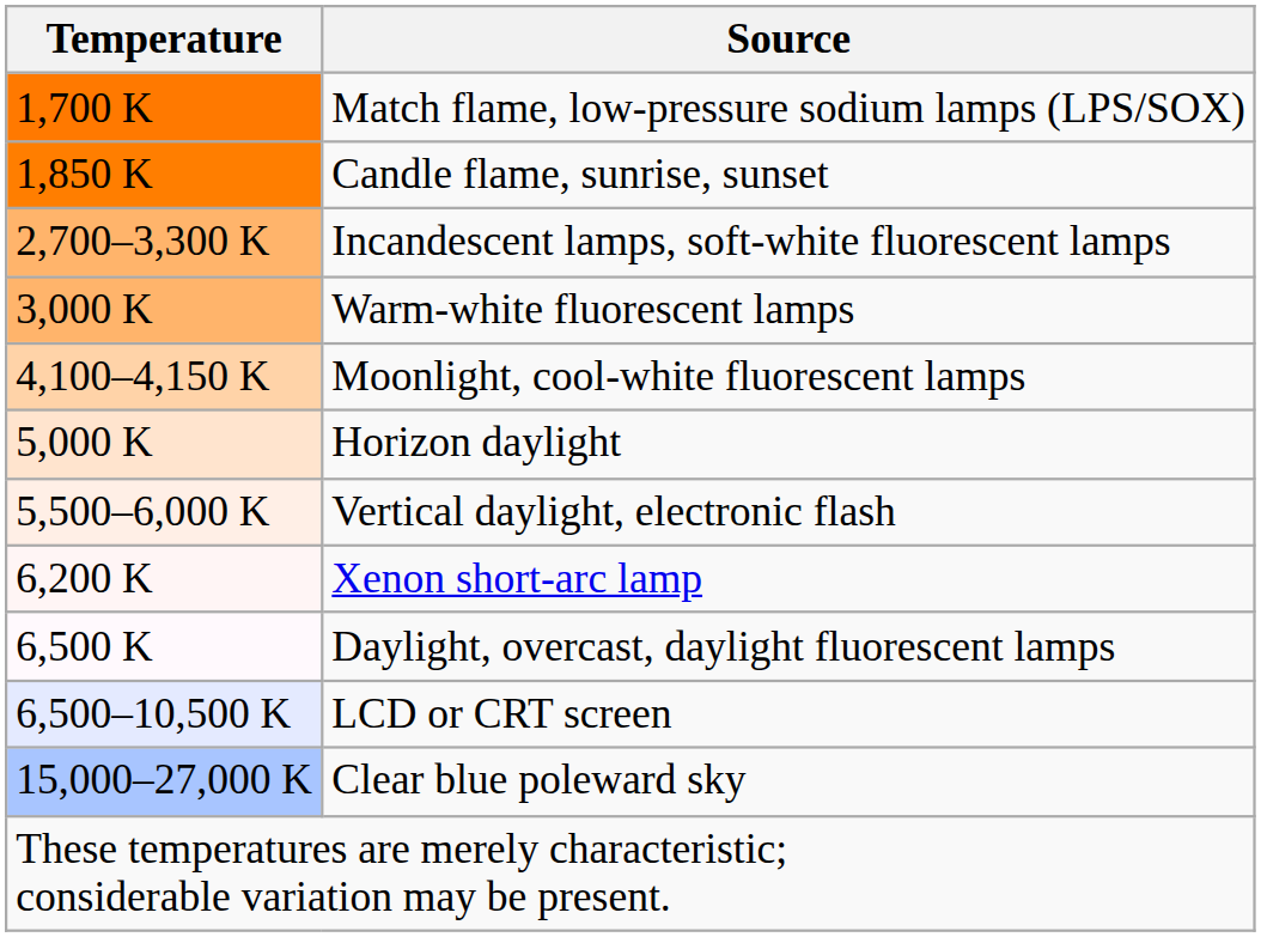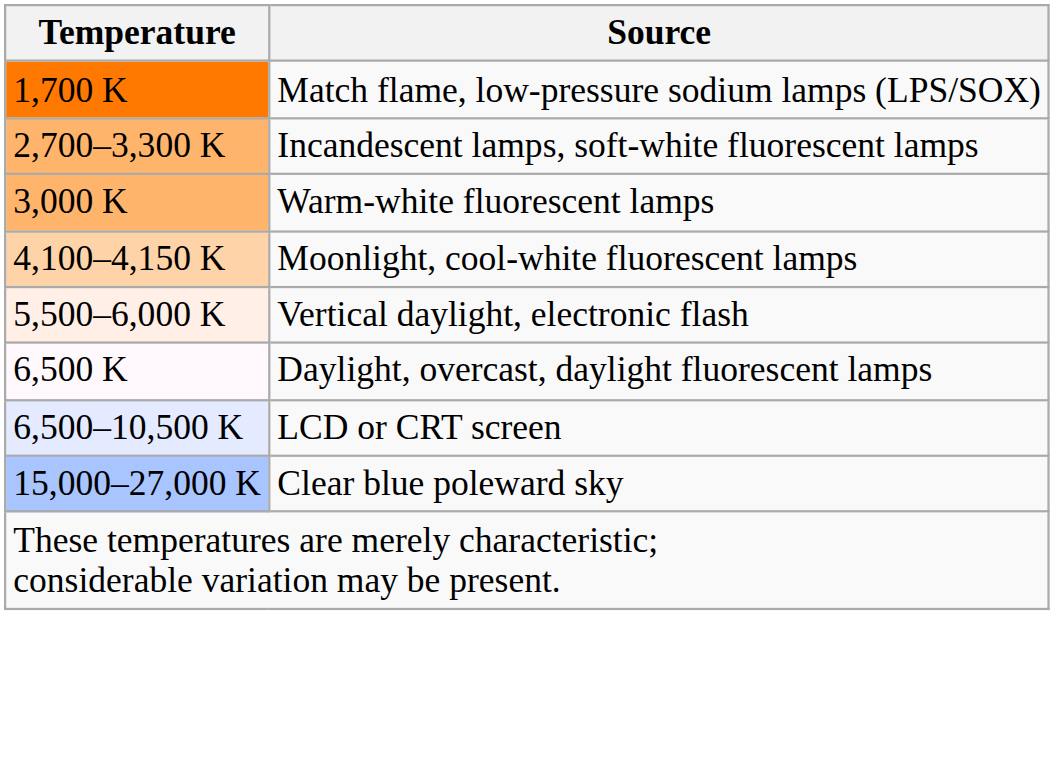- row: 1,850 K | Candle flame, sunrise, sunset
- row: 5,000 K | Horizon daylight
- row: 6,200 K | Xenon short-arc lamp
